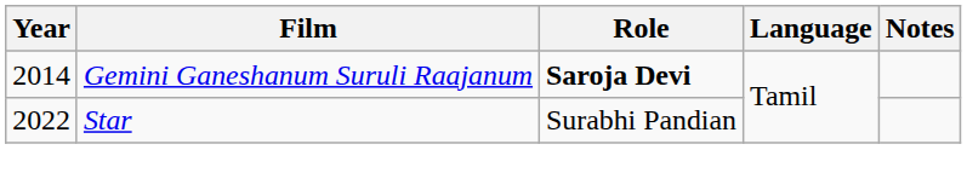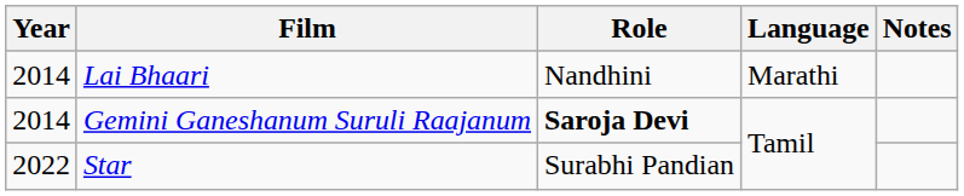+ row: 2014 | Lai Bhaari | Nandhini | Marathi
